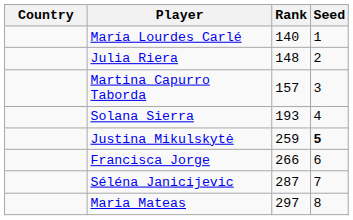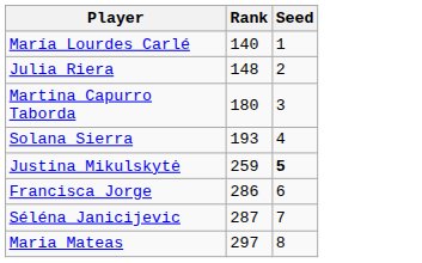- column: Country
Martina Capurro Taborda | Rank: 157 -> 180
Francisca Jorge | Rank: 266 -> 286
